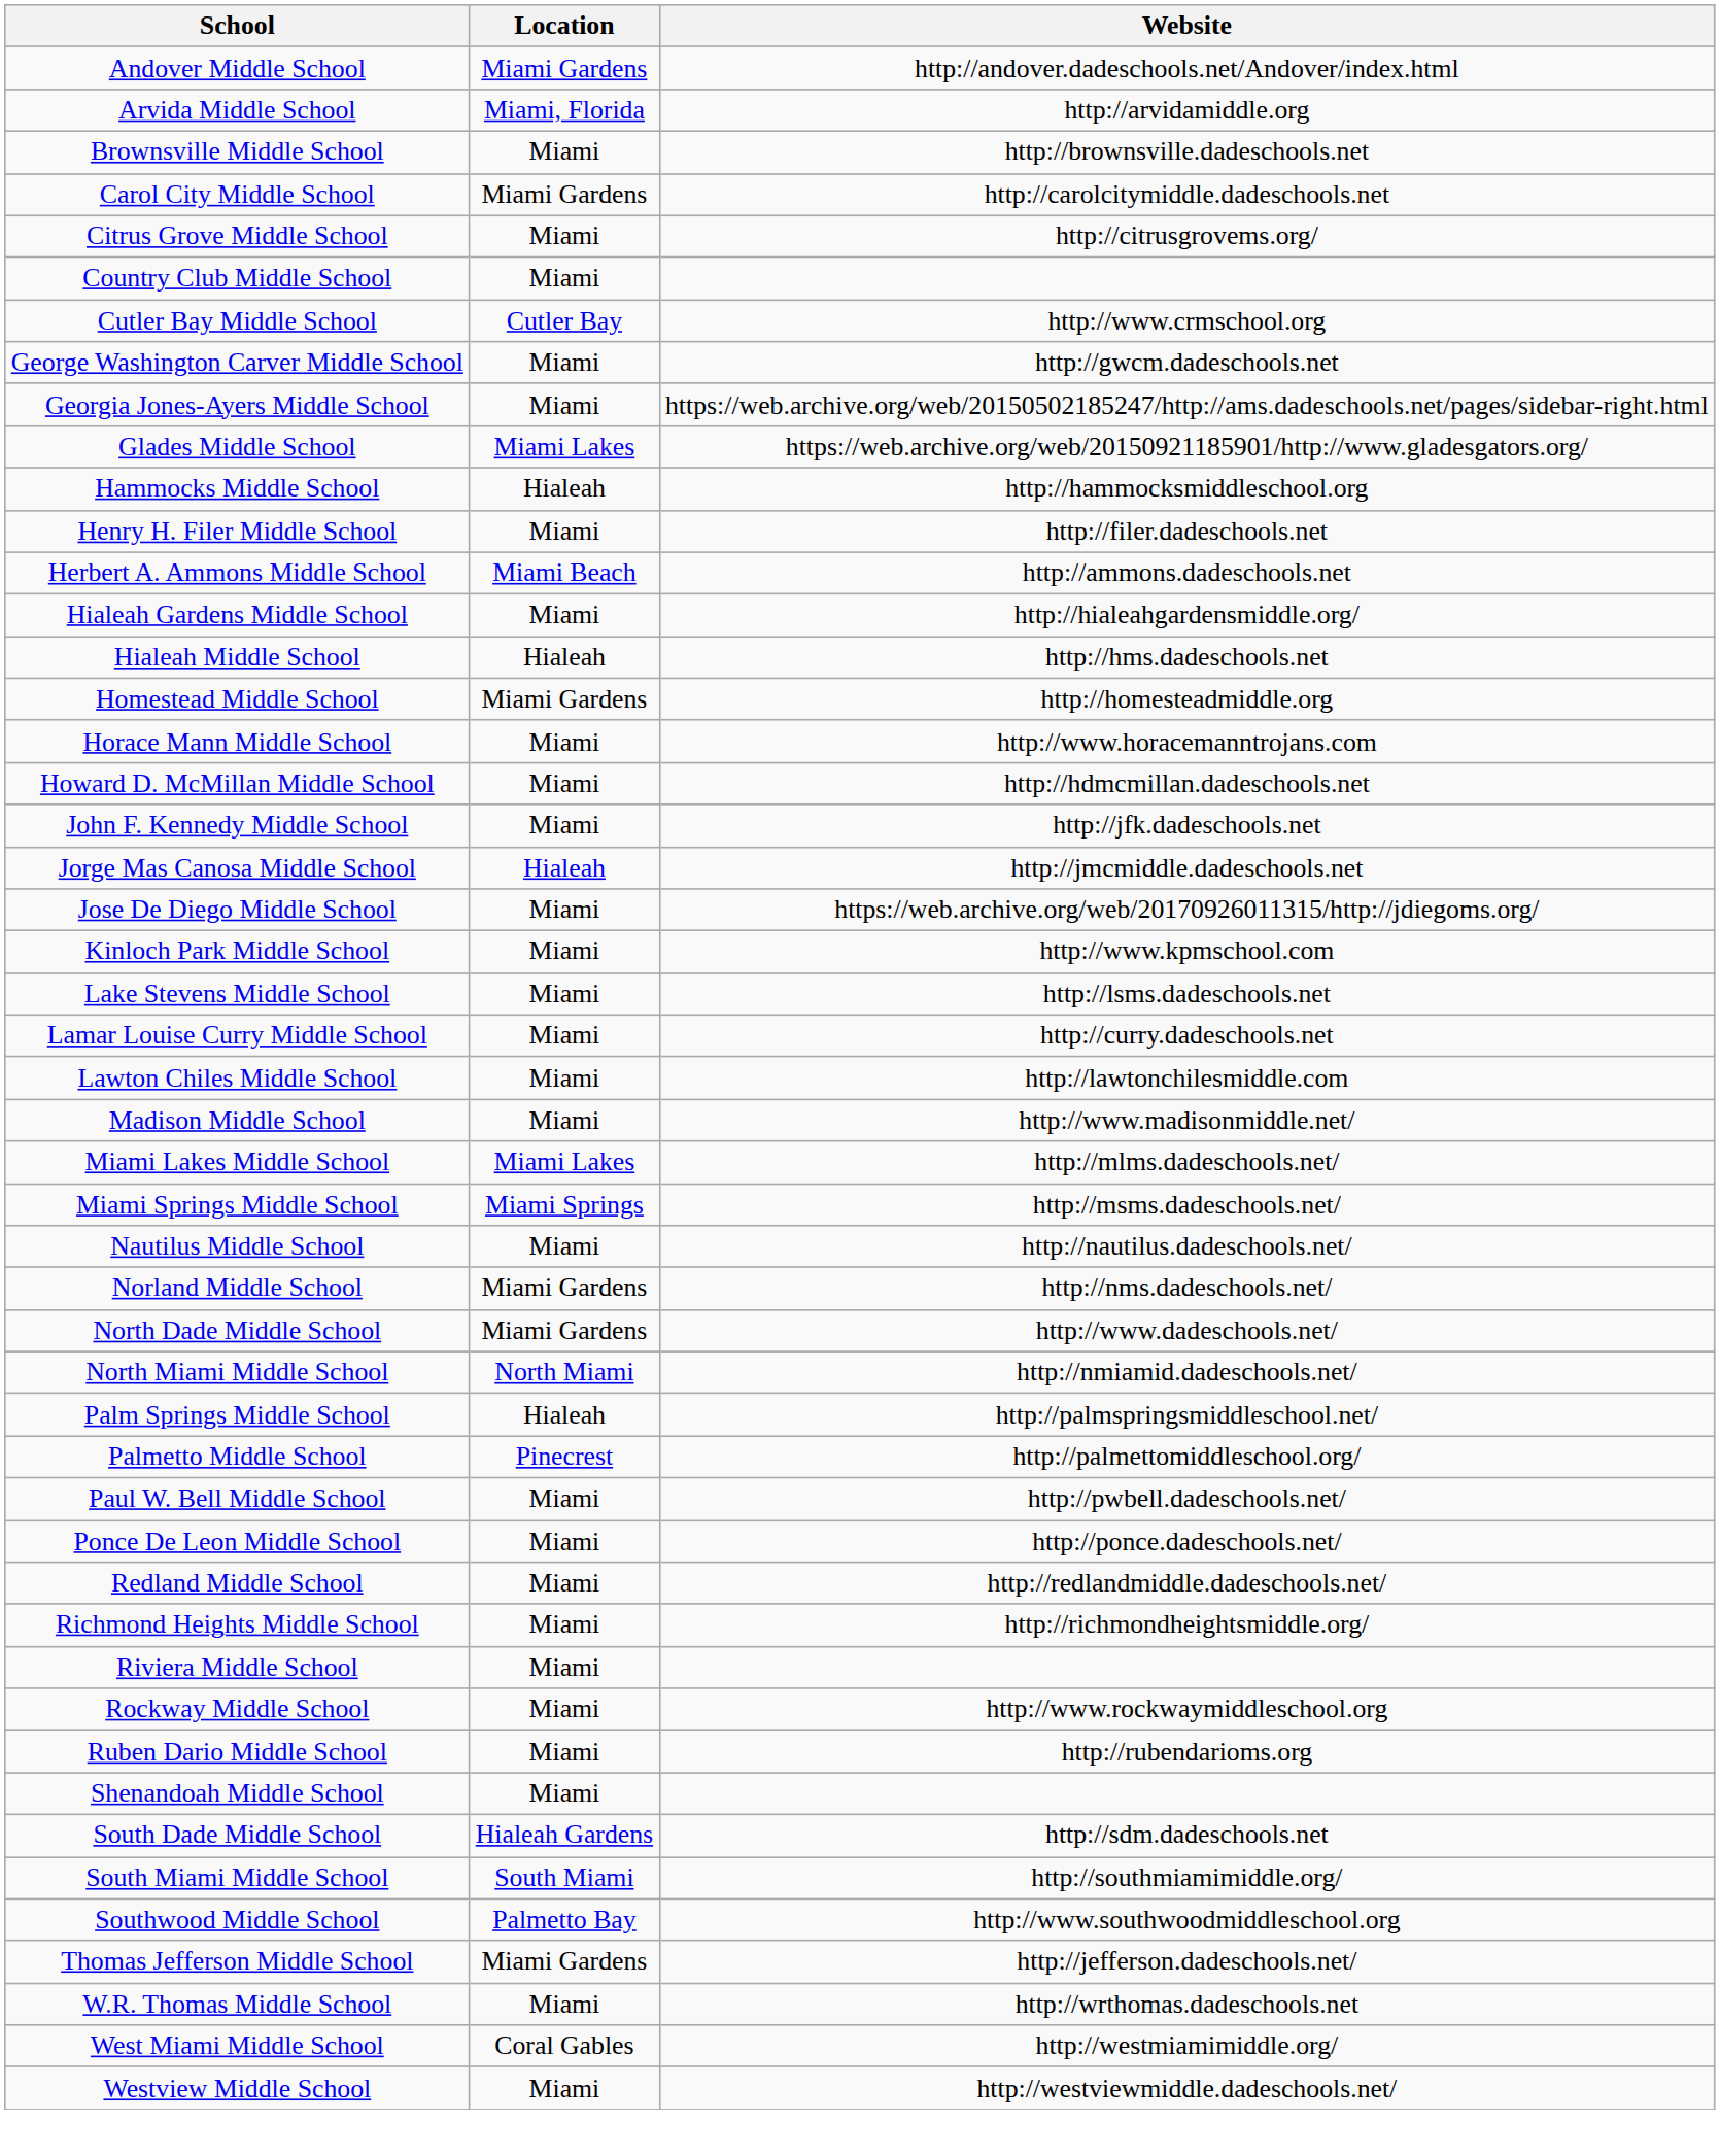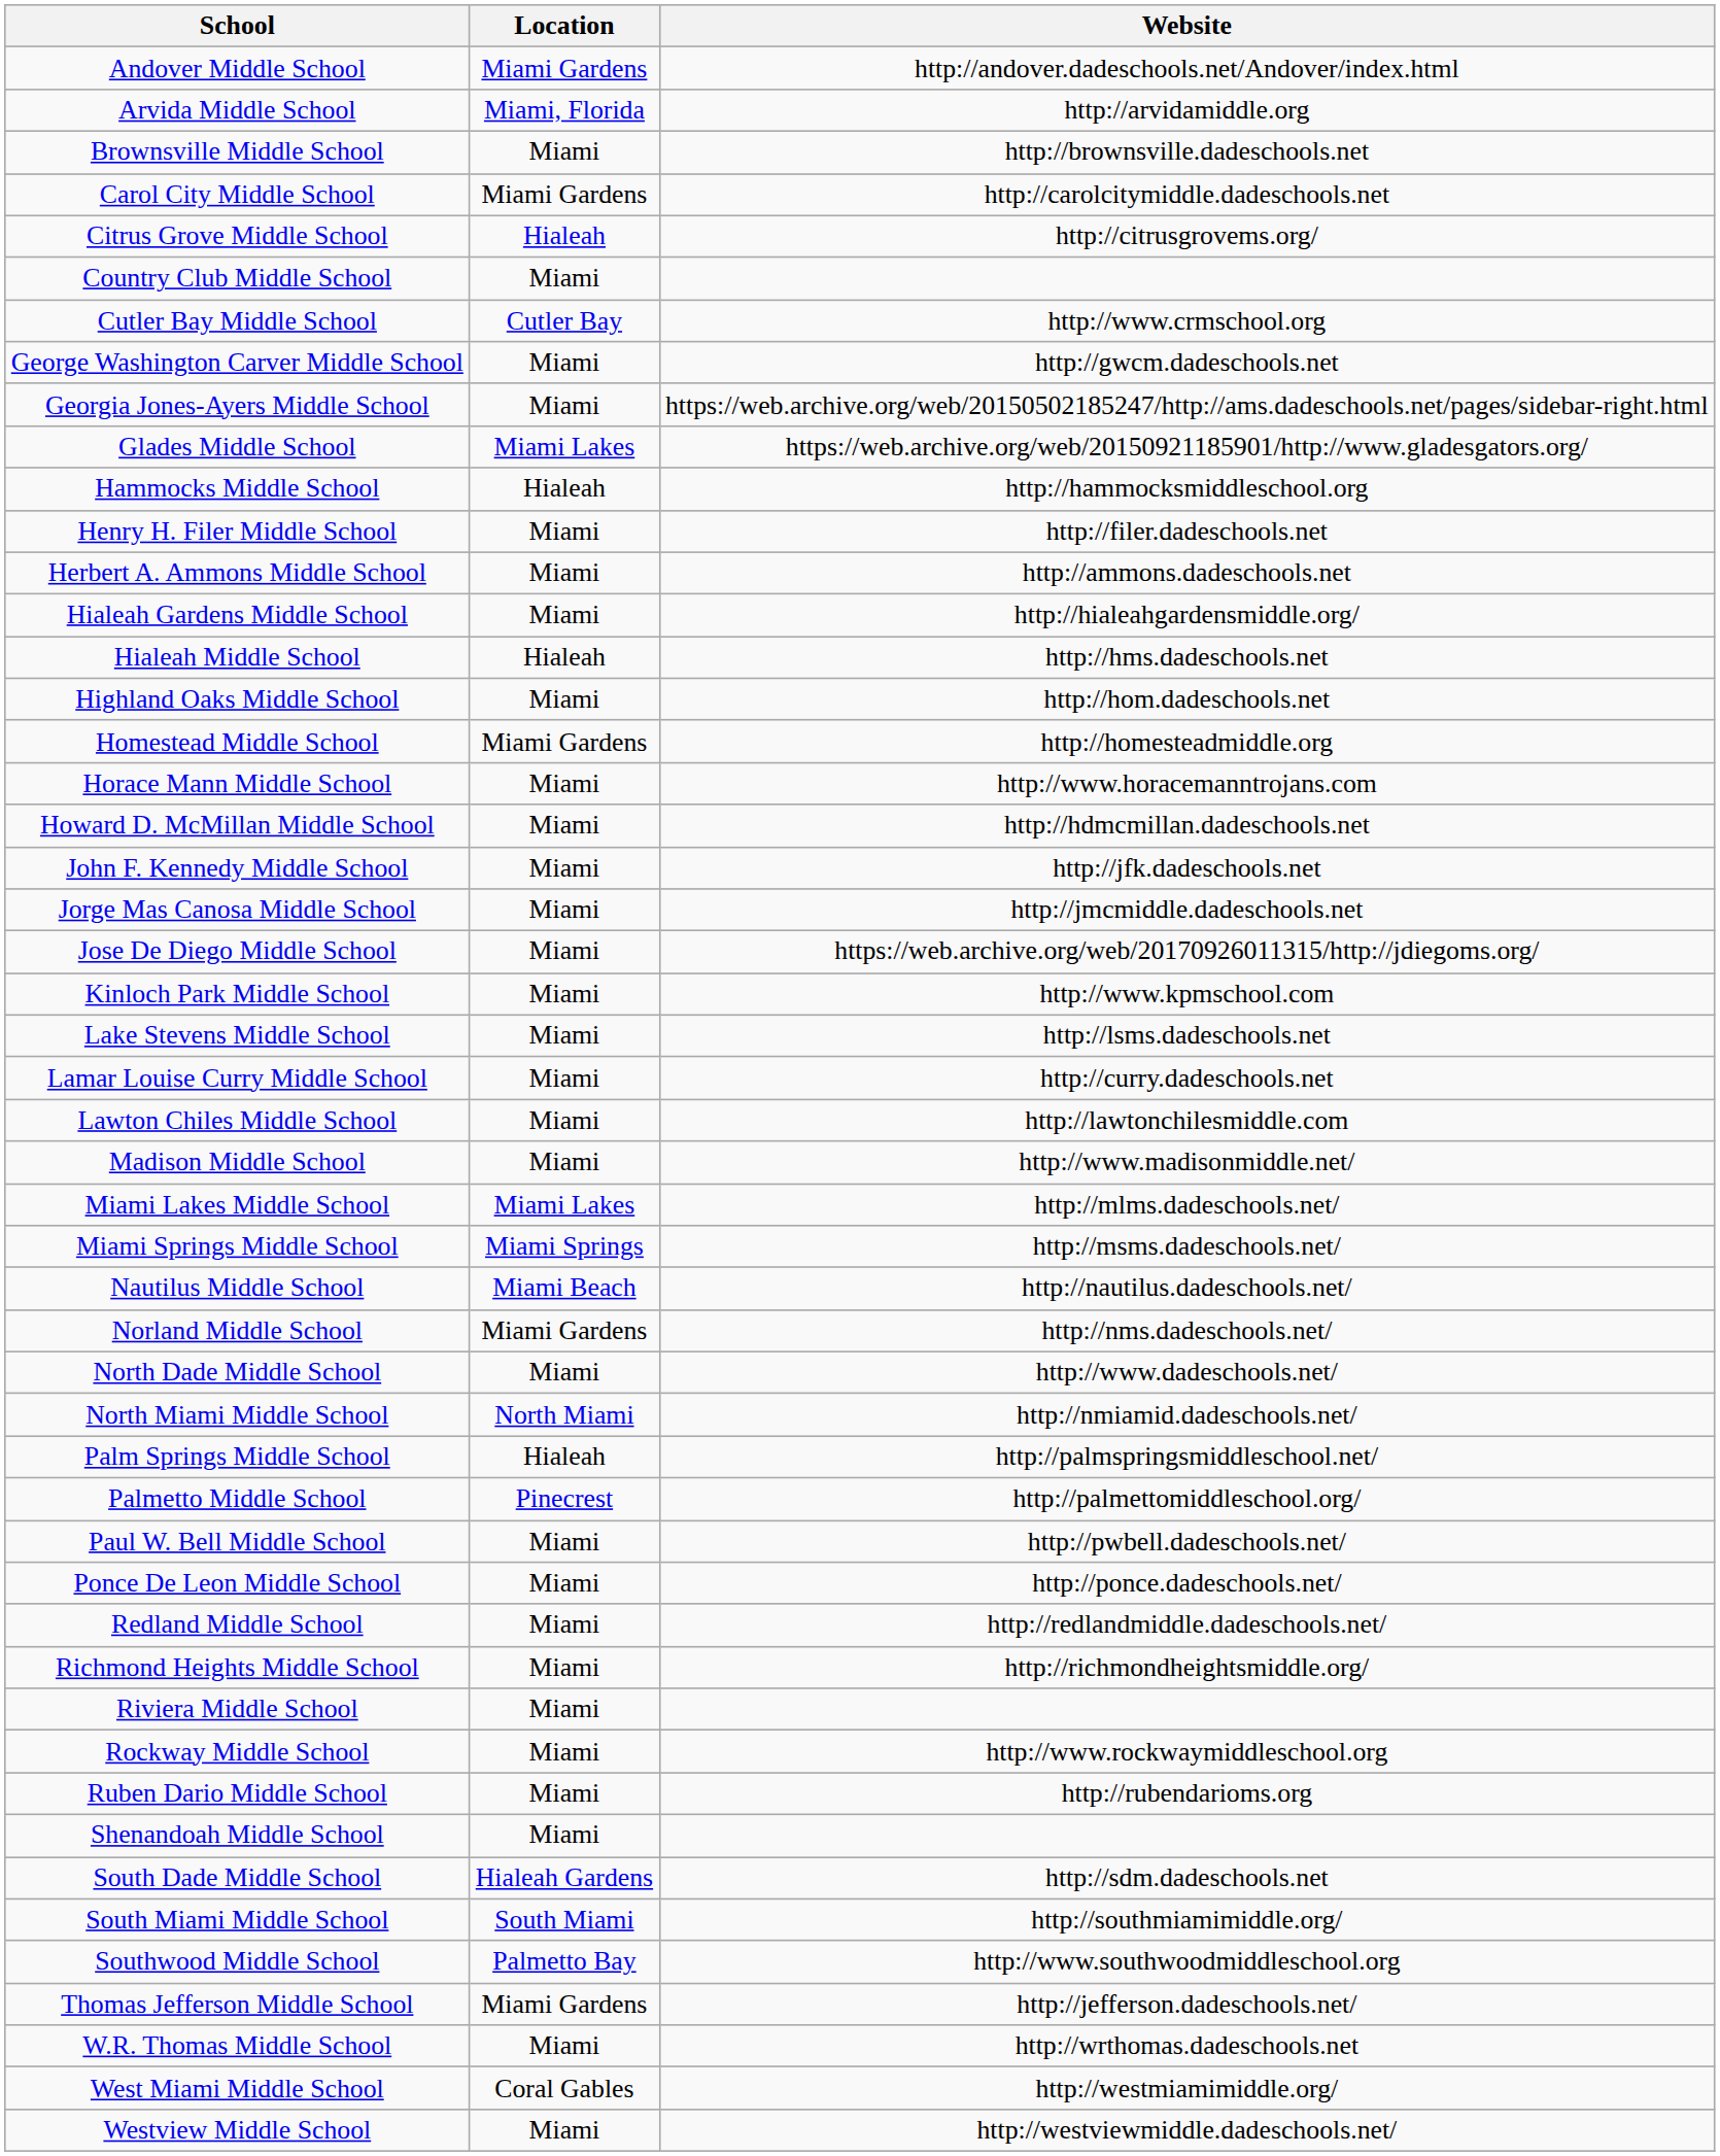Citrus Grove Middle School | Location: Miami -> Hialeah
Herbert A. Ammons Middle School | Location: Miami Beach -> Miami
+ row: Highland Oaks Middle School | Miami | http://hom.dadeschools.net
Jorge Mas Canosa Middle School | Location: Hialeah -> Miami
Nautilus Middle School | Location: Miami -> Miami Beach
North Dade Middle School | Location: Miami Gardens -> Miami
